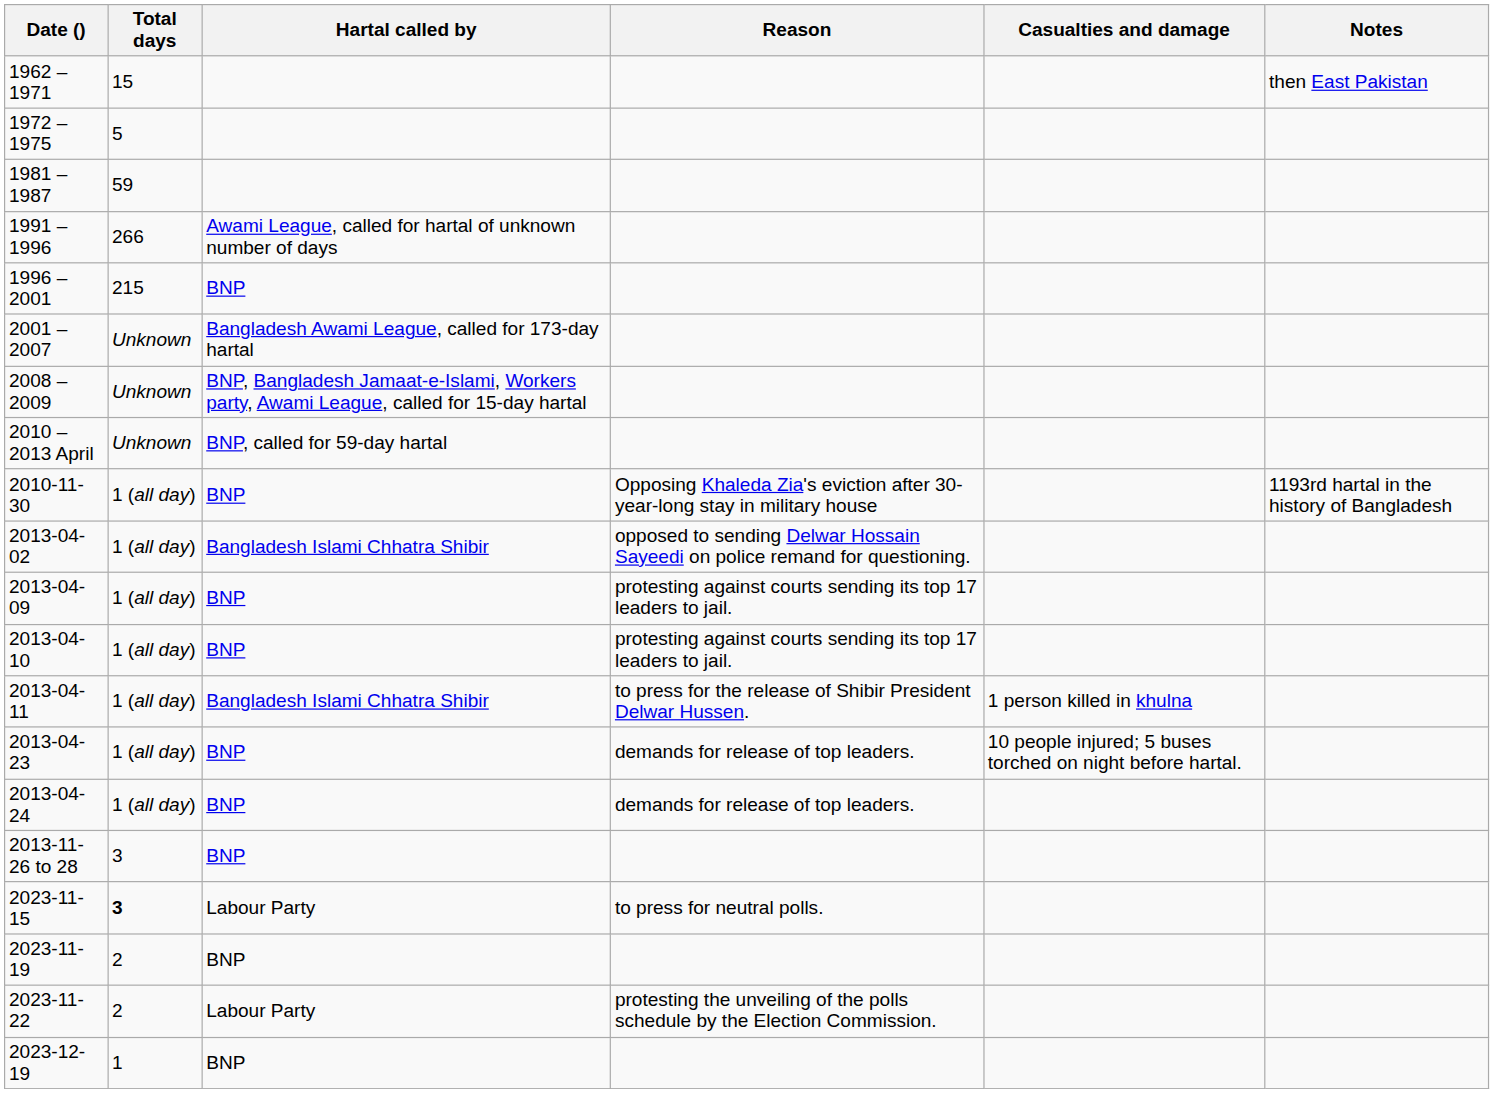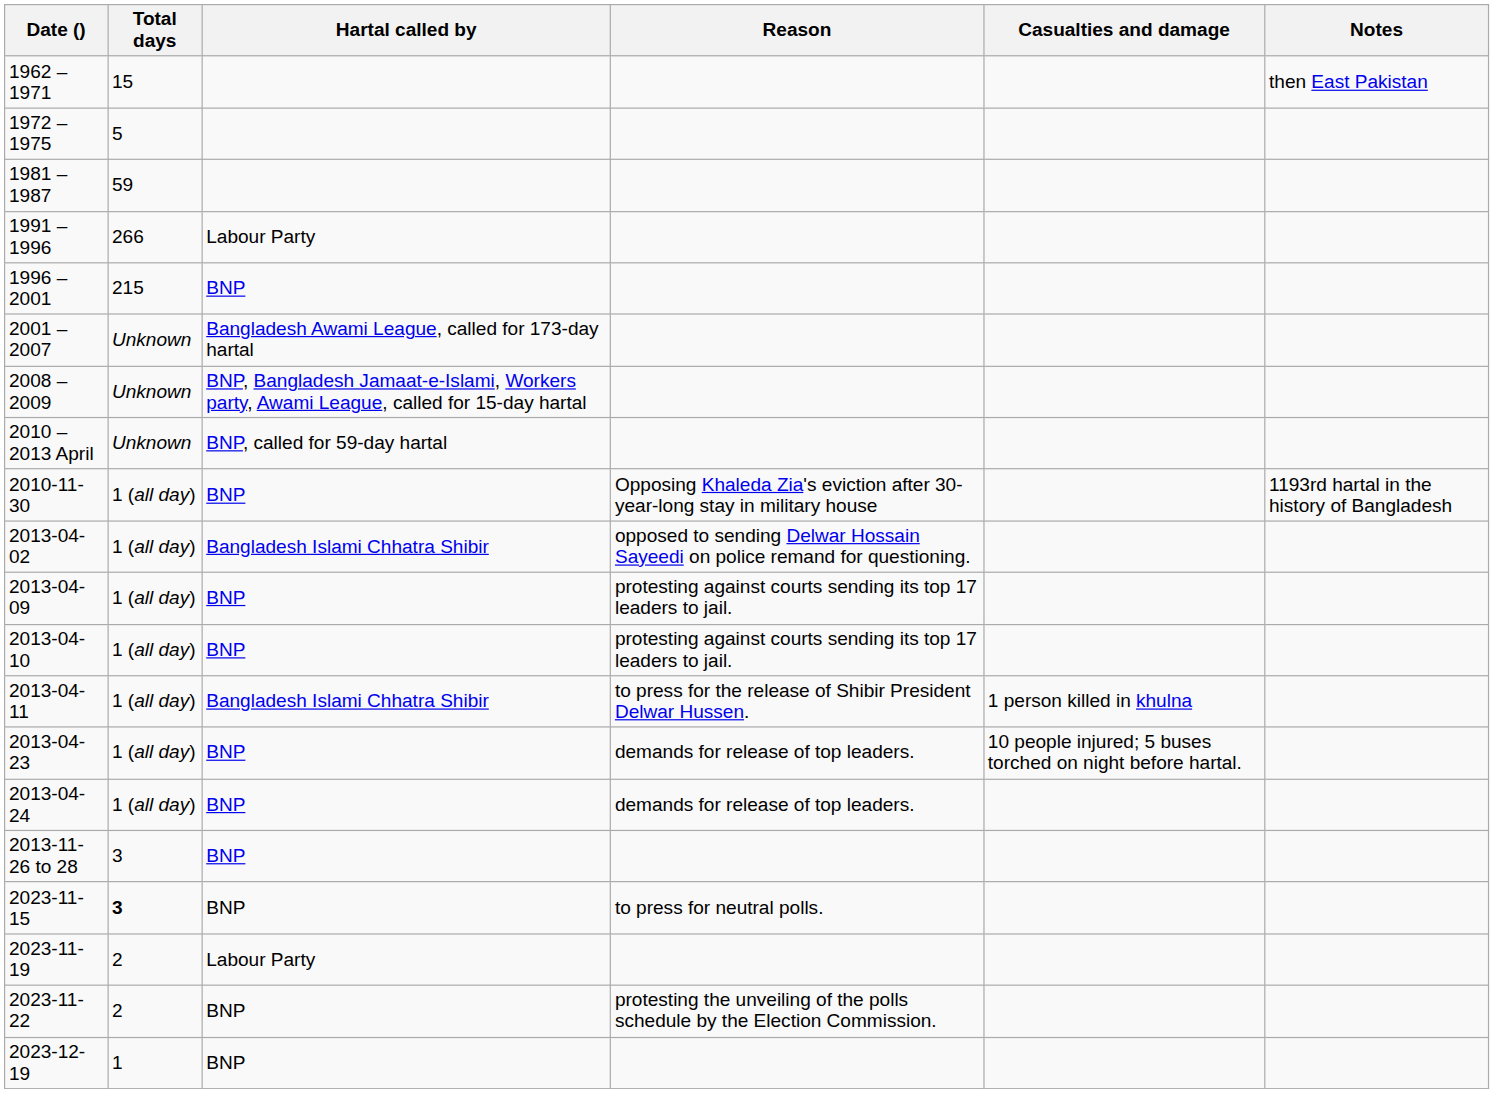1991 – 1996 | Hartal called by: Awami League, called for hartal of unknown number of days -> Labour Party
2023-11-15 | Hartal called by: Labour Party -> BNP
2023-11-19 | Hartal called by: BNP -> Labour Party
2023-11-22 | Hartal called by: Labour Party -> BNP
